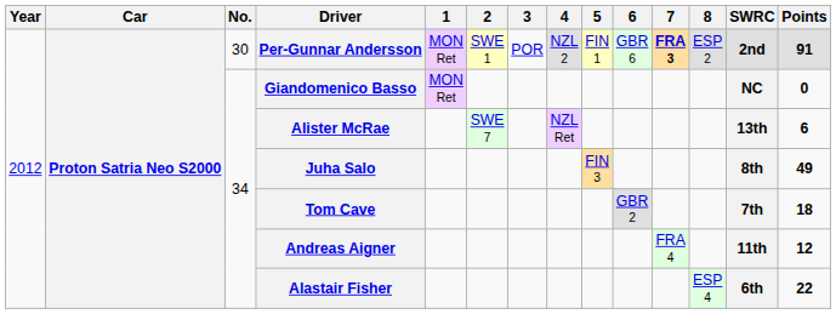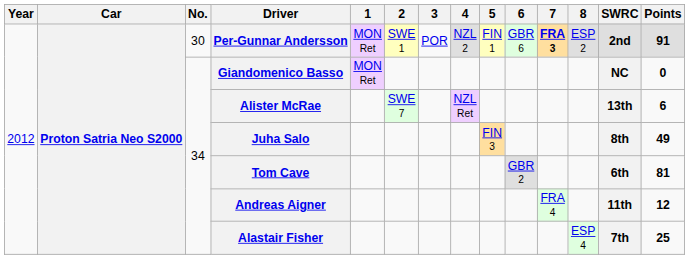Tom Cave | SWRC: 7th -> 6th
Tom Cave | Points: 18 -> 81
Alastair Fisher | SWRC: 6th -> 7th
Alastair Fisher | Points: 22 -> 25
